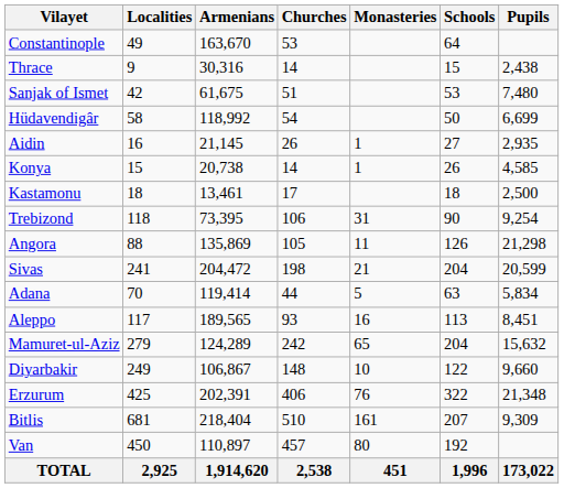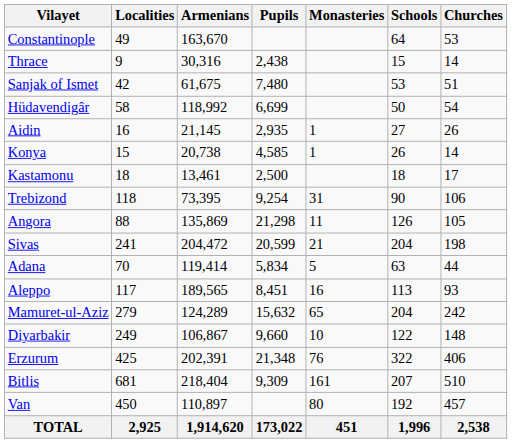columns swapped: Churches <-> Pupils
